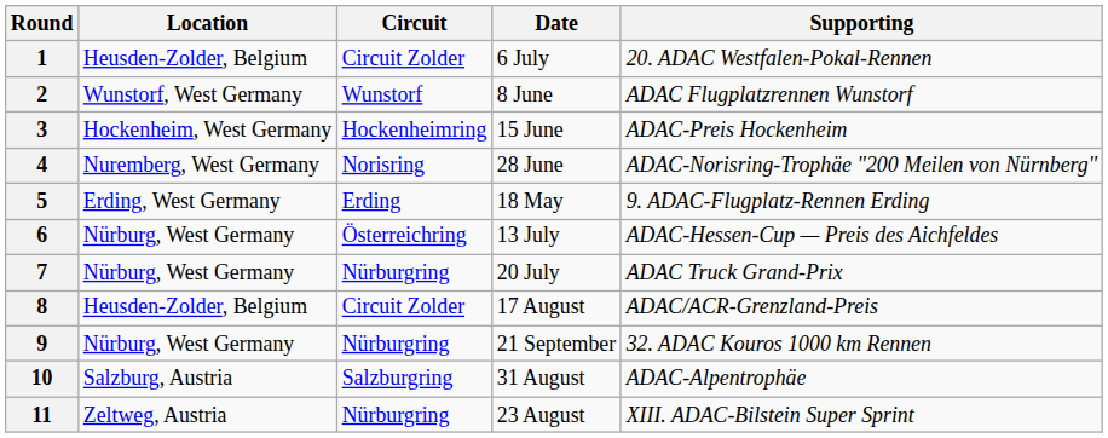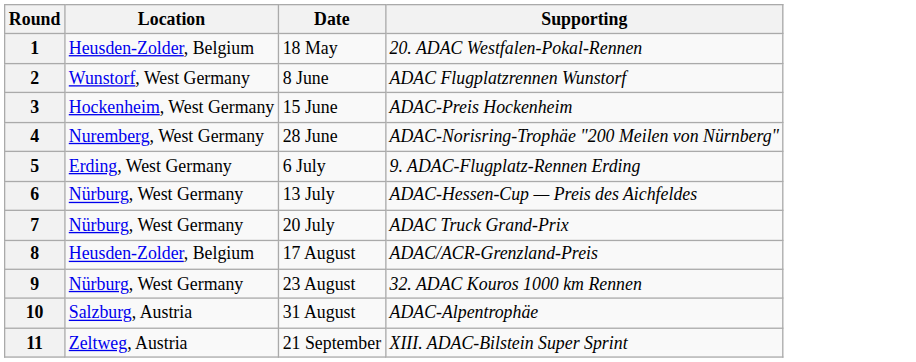- column: Circuit | Circuit Zolder | Wunstorf | Hockenheimring | Norisring | Erding | Österreichring | Nürburgring | Circuit Zolder | Nürburgring | Salzburgring | Nürburgring
1 | Date: 6 July -> 18 May
5 | Date: 18 May -> 6 July
9 | Date: 21 September -> 23 August
11 | Date: 23 August -> 21 September
